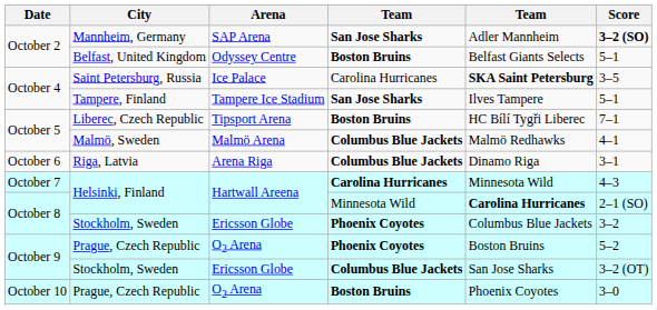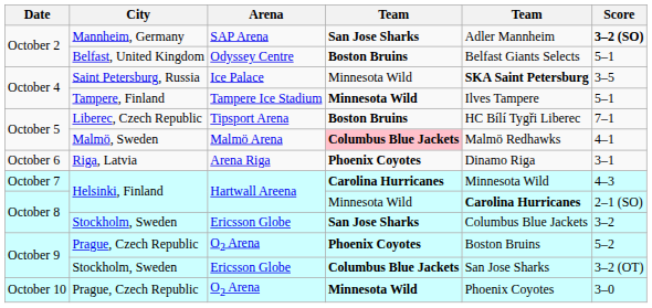Saint Petersburg, Russia | column 4: Carolina Hurricanes -> Minnesota Wild
Tampere, Finland | column 4: San Jose Sharks -> Minnesota Wild
Malmö, Sweden | column 4: no background -> pink background
Riga, Latvia | column 4: Columbus Blue Jackets -> Phoenix Coyotes
October 8 / Stockholm, Sweden | column 4: Phoenix Coyotes -> San Jose Sharks
October 10 / Prague, Czech Republic | column 4: Boston Bruins -> Minnesota Wild
